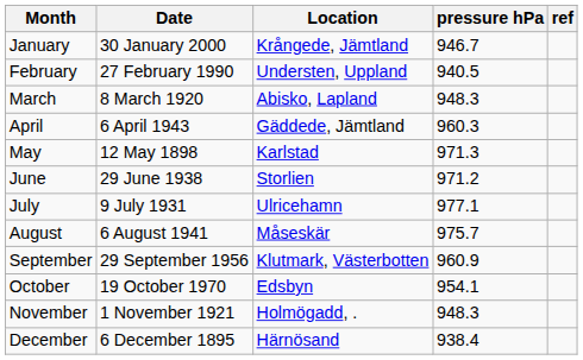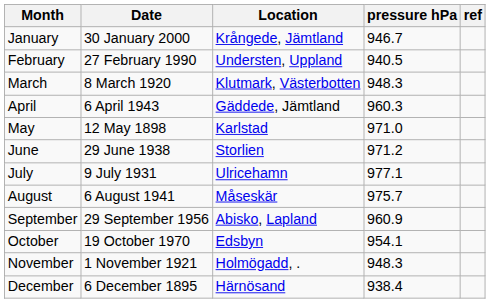March | Location: Abisko, Lapland -> Klutmark, Västerbotten
May | pressure hPa: 971.3 -> 971.0
September | Location: Klutmark, Västerbotten -> Abisko, Lapland
